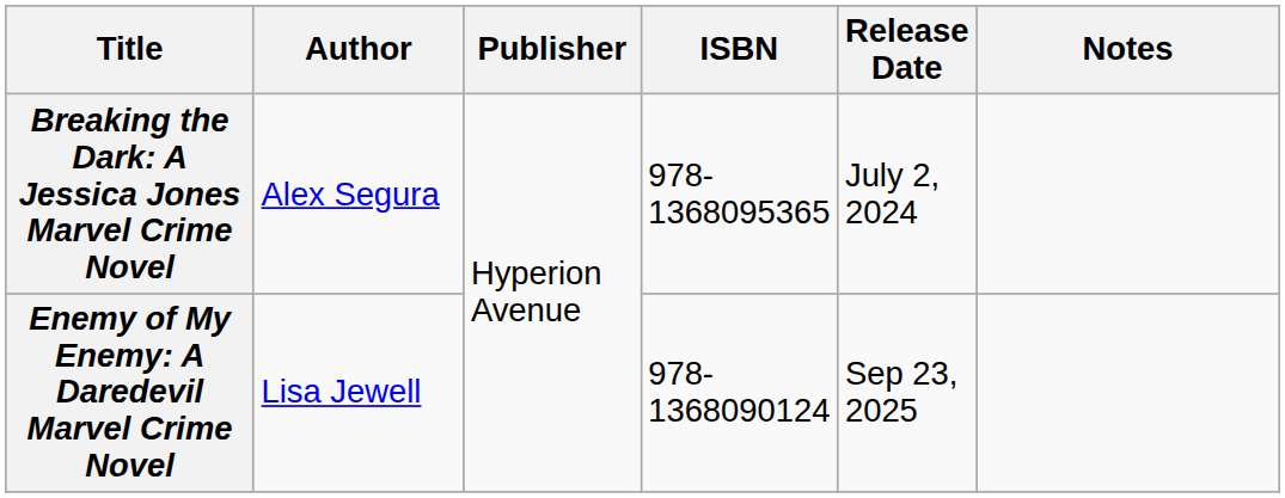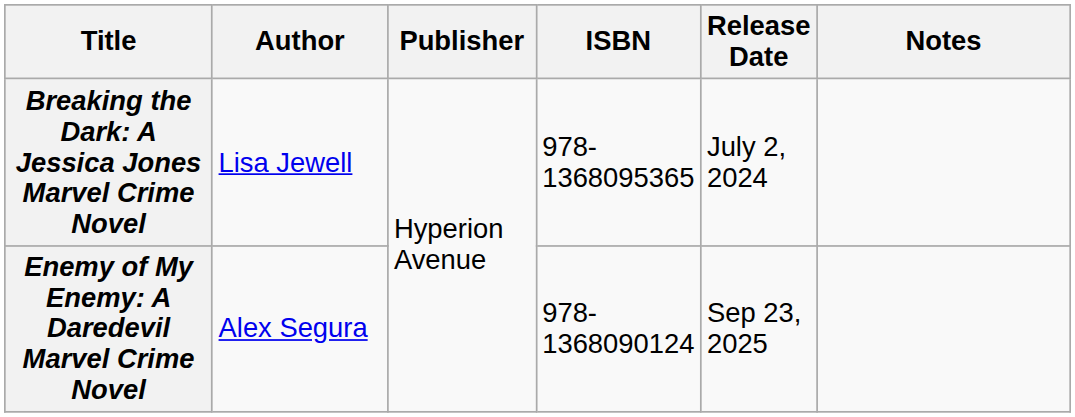Breaking the Dark: A Jessica Jones Marvel Crime Novel | Author: Alex Segura -> Lisa Jewell
Enemy of My Enemy: A Daredevil Marvel Crime Novel | Author: Lisa Jewell -> Alex Segura
